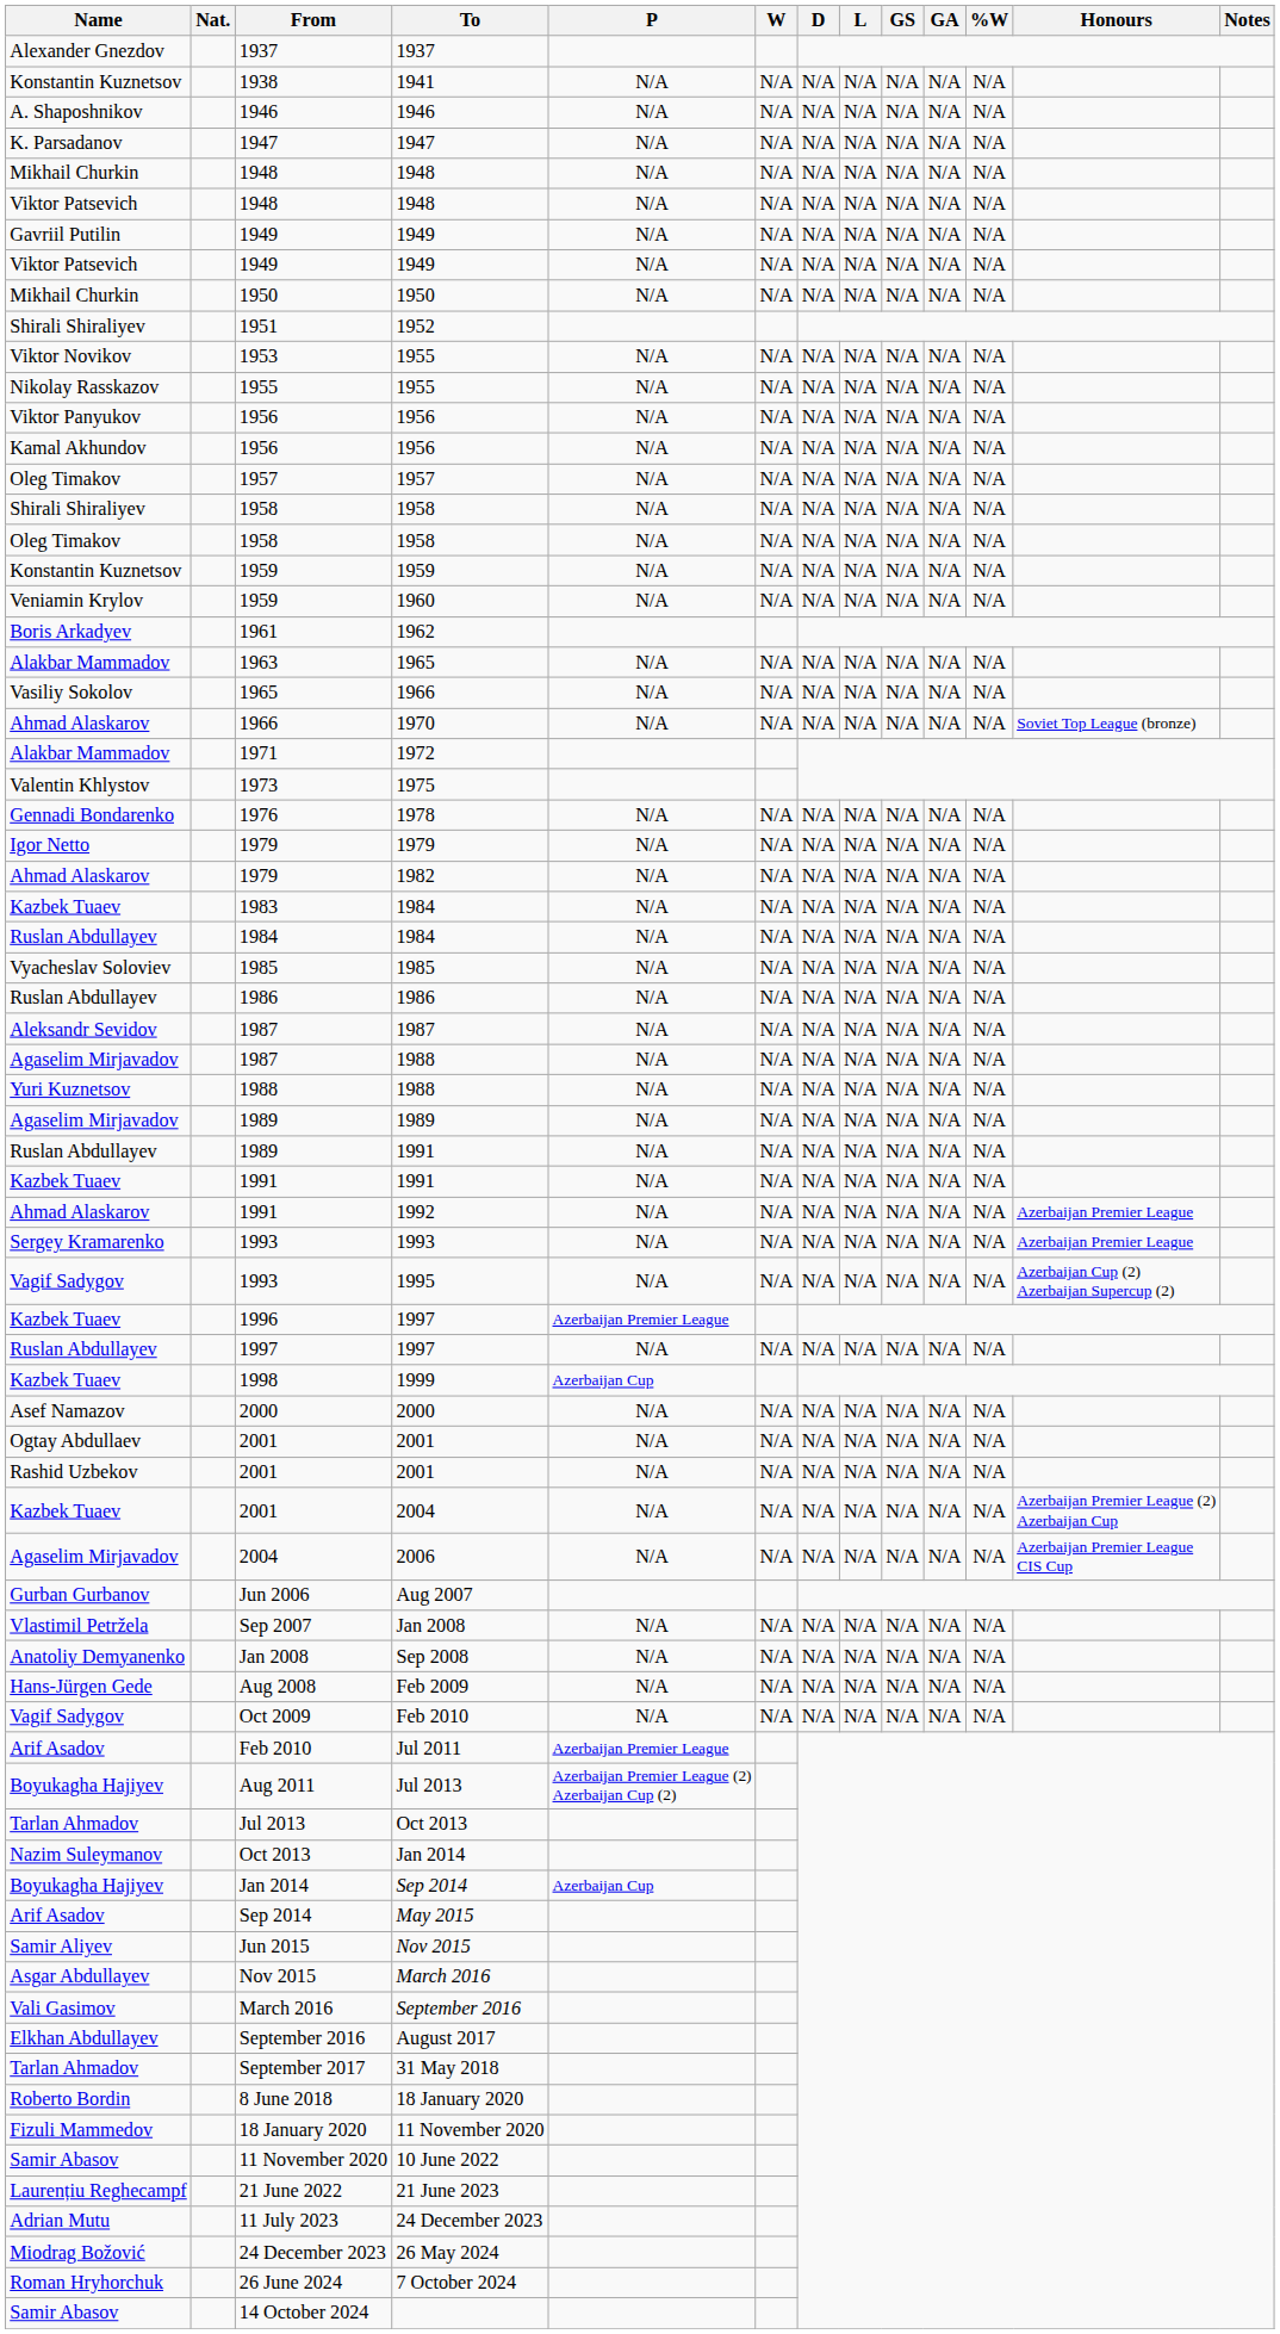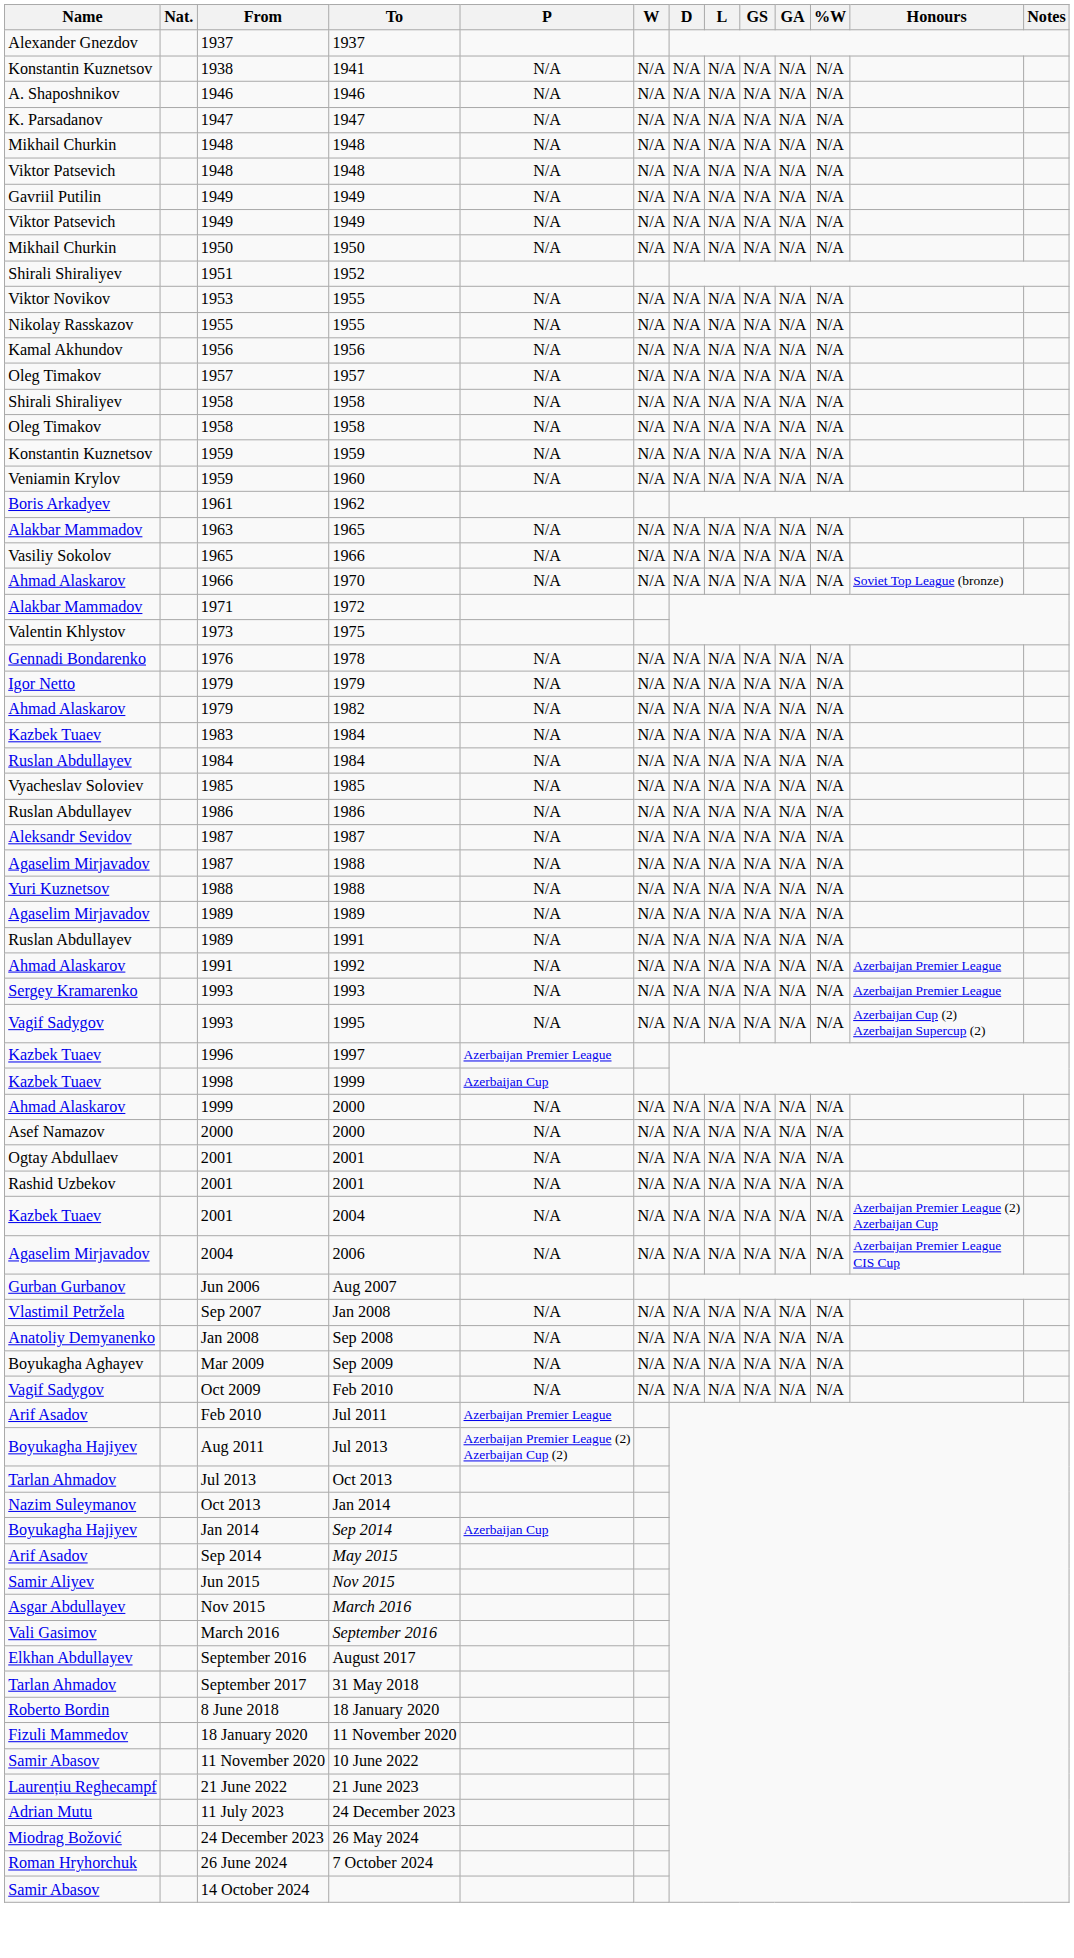- row: Viktor Panyukov | 1956 | 1956 | N/A | N/A | N/A | N/A | N/A | N/A | N/A
- row: Kazbek Tuaev | 1991 | 1991 | N/A | N/A | N/A | N/A | N/A | N/A | N/A
- row: Ruslan Abdullayev | 1997 | 1997 | N/A | N/A | N/A | N/A | N/A | N/A | N/A
+ row: Ahmad Alaskarov | 1999 | 2000 | N/A | N/A | N/A | N/A | N/A | N/A | N/A
- row: Hans-Jürgen Gede | Aug 2008 | Feb 2009 | N/A | N/A | N/A | N/A | N/A | N/A | N/A
+ row: Boyukagha Aghayev | Mar 2009 | Sep 2009 | N/A | N/A | N/A | N/A | N/A | N/A | N/A
